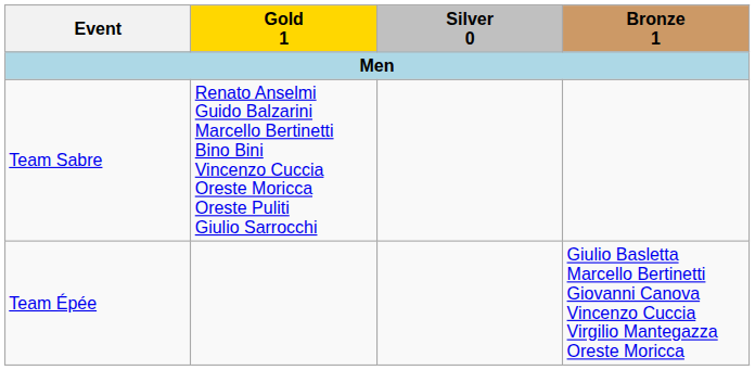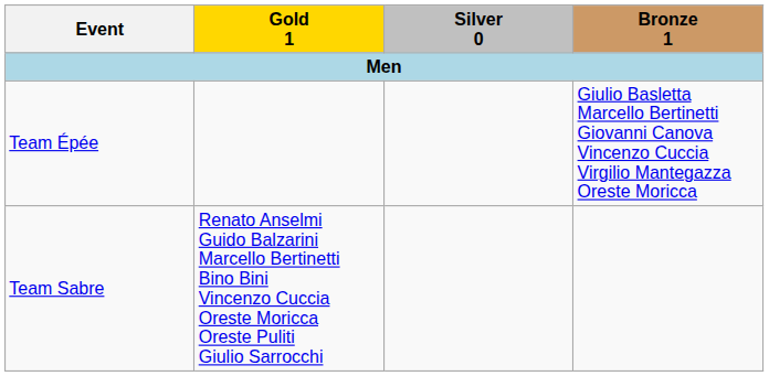rows swapped: Team Épée <-> Team Sabre
